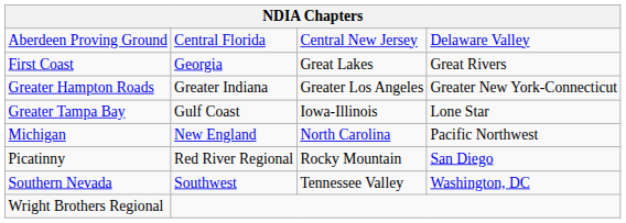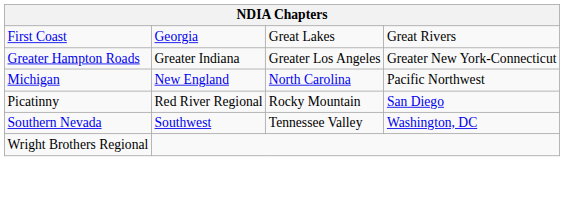- row: Aberdeen Proving Ground | Central Florida | Central New Jersey | Delaware Valley
- row: Greater Tampa Bay | Gulf Coast | Iowa-Illinois | Lone Star
